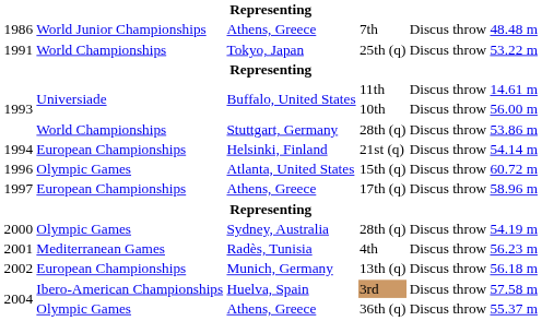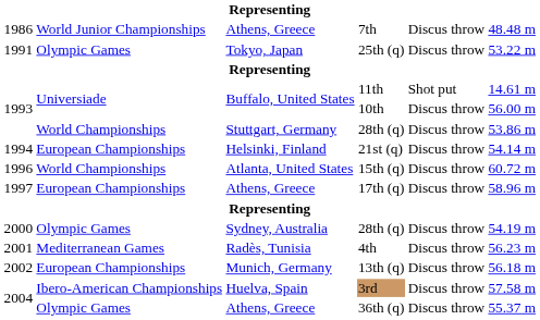25th (q) | column 2: World Championships -> Olympic Games
11th | column 5: Discus throw -> Shot put
15th (q) | column 2: Olympic Games -> World Championships
